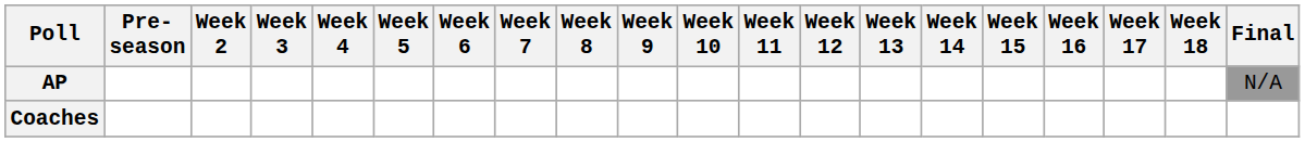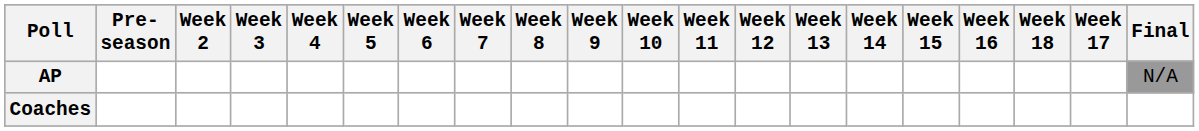columns swapped: Week 17 <-> Week 18
